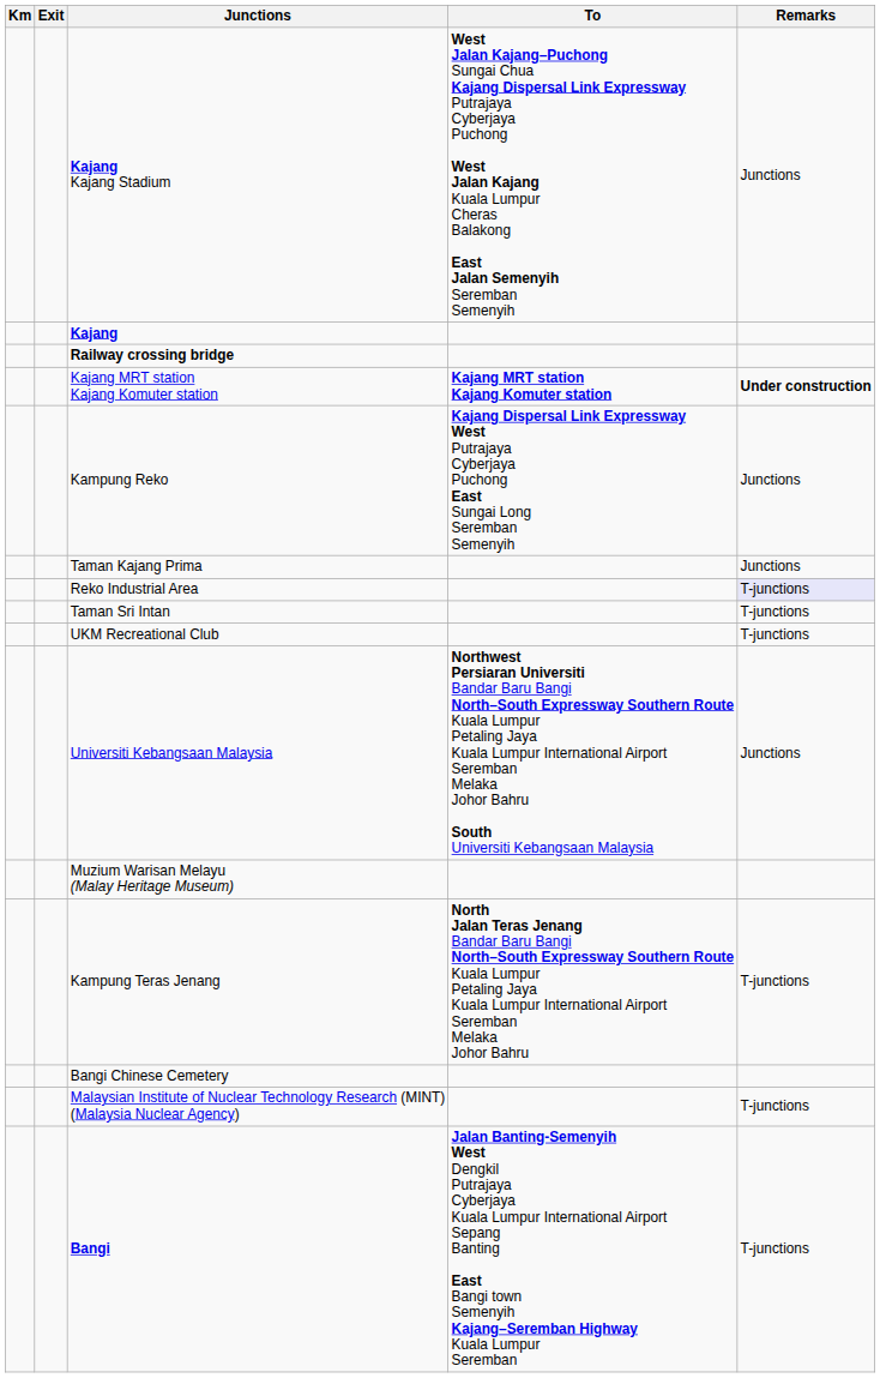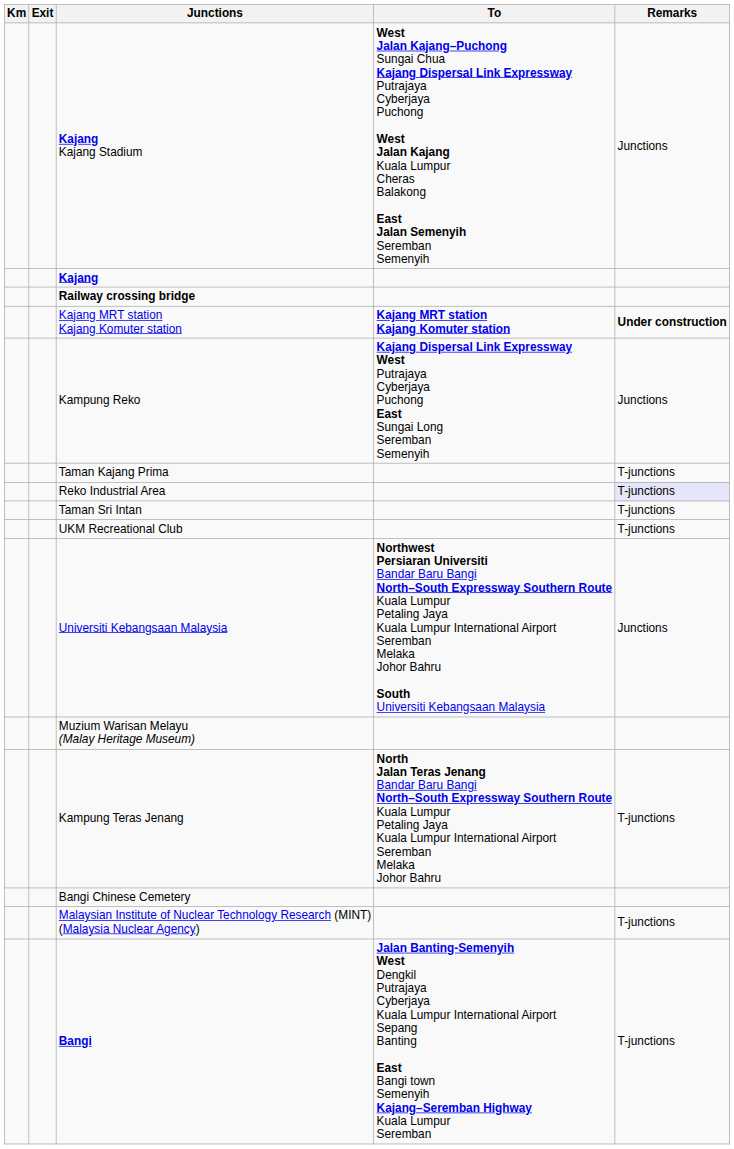Taman Kajang Prima | Remarks: Junctions -> T-junctions
